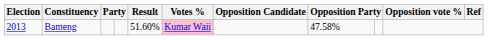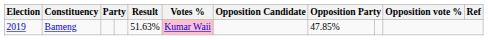Bameng | Election: 2013 -> 2019
Bameng | Result: 51.60% -> 51.63%
Bameng | column 8: 47.58% -> 47.85%
